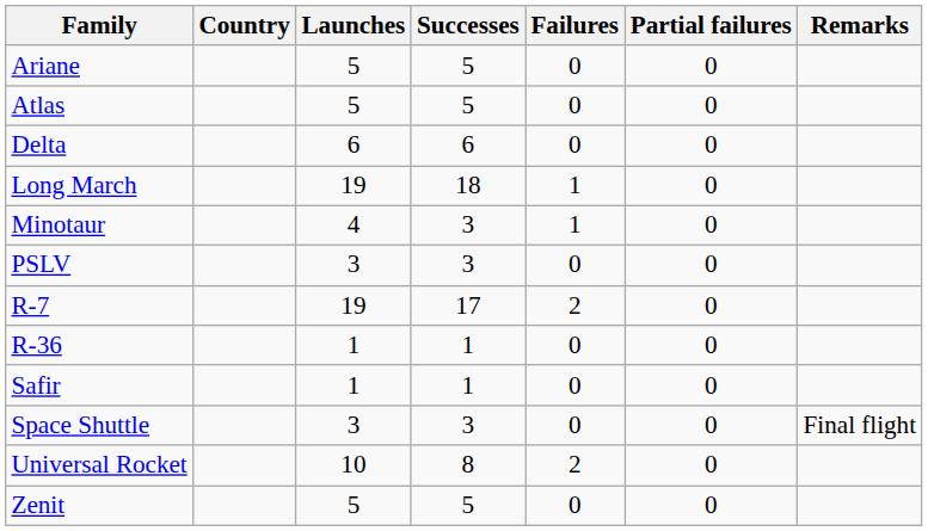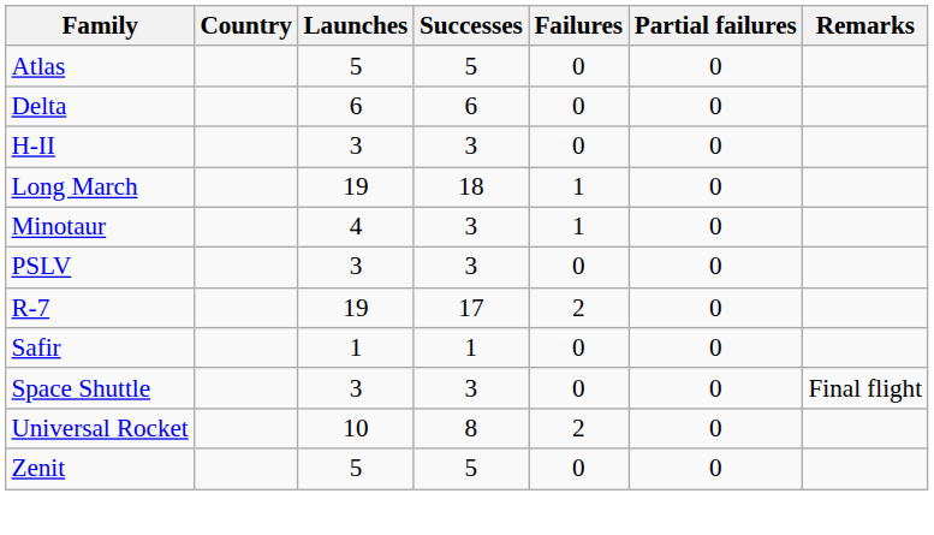- row: Ariane | 5 | 5 | 0 | 0
+ row: H-II | 3 | 3 | 0 | 0
- row: R-36 | 1 | 1 | 0 | 0
